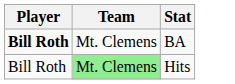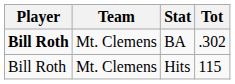+ column: Tot | .302 | 115
Hits | Team: lightgreen background -> no background
